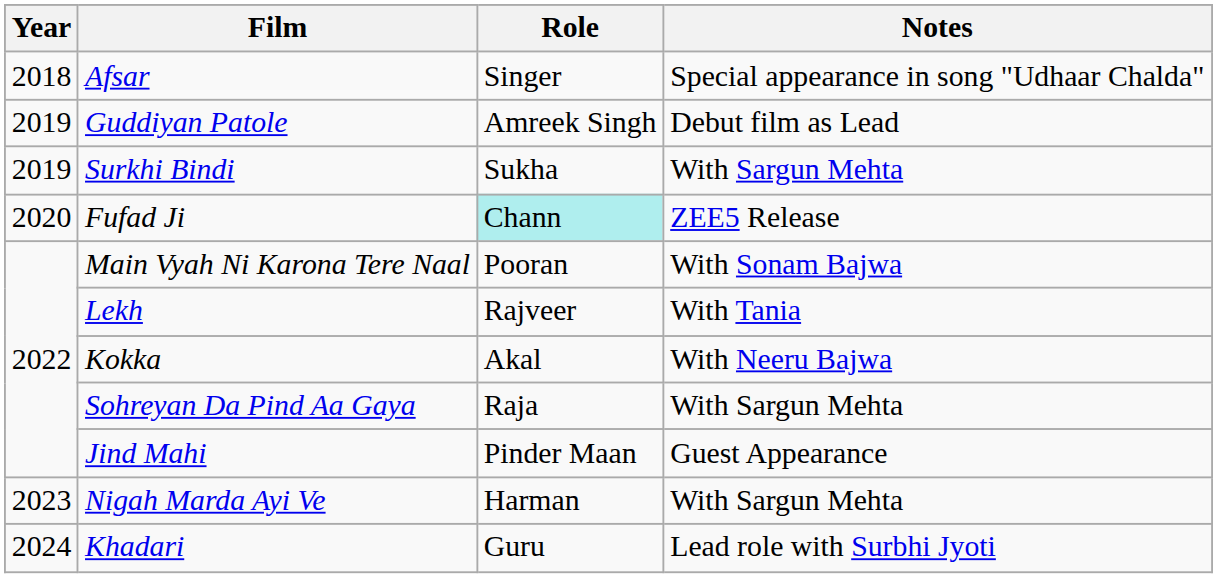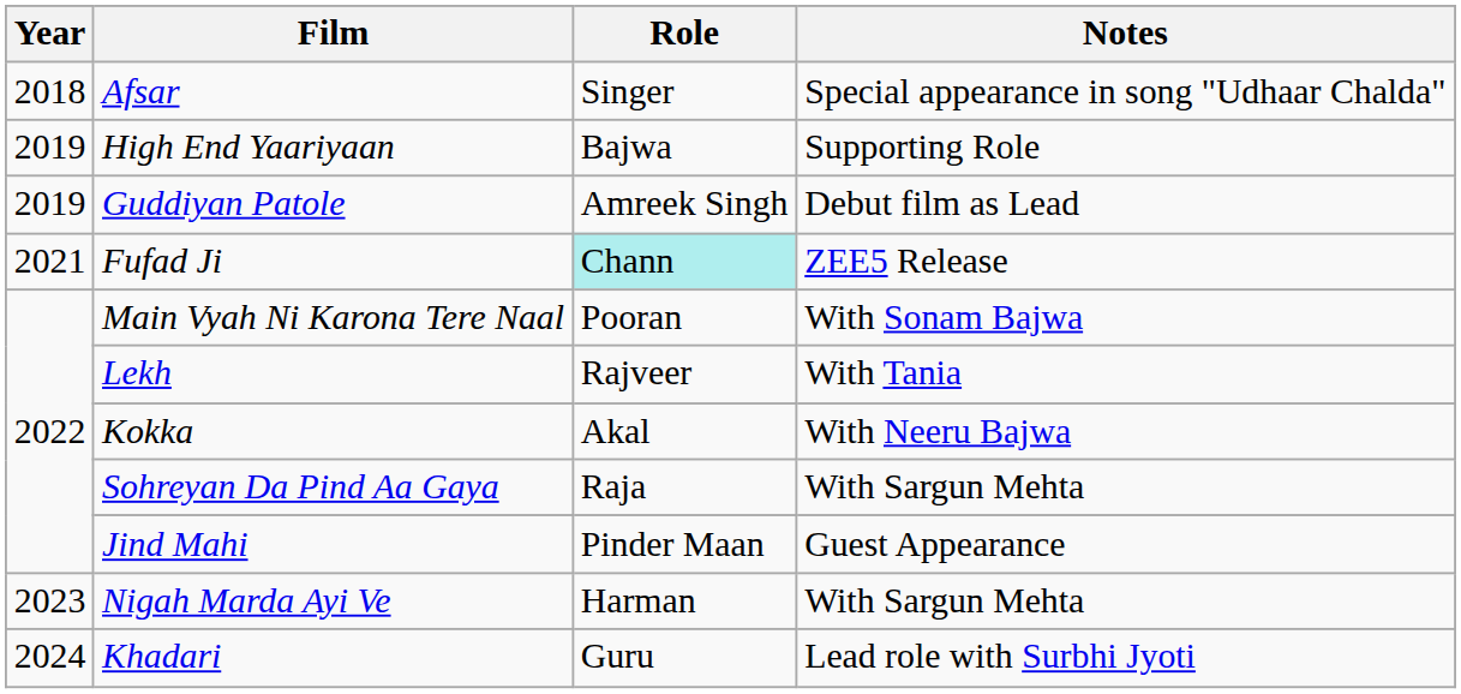+ row: 2019 | High End Yaariyaan | Bajwa | Supporting Role
- row: 2019 | Surkhi Bindi | Sukha | With Sargun Mehta
Fufad Ji | Year: 2020 -> 2021
